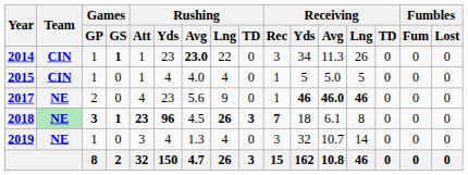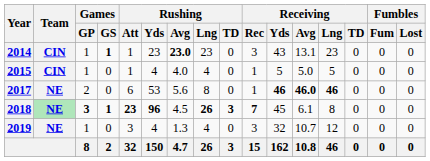2014 | Rushing / Lng: 22 -> 23
2014 | Receiving / Yds: 34 -> 43
2014 | Receiving / Avg: 11.3 -> 13.1
2014 | Receiving / Lng: 26 -> 23
2017 | Rushing / Att: 4 -> 6
2017 | Rushing / Yds: 23 -> 53
2017 | Rushing / Lng: 9 -> 8
2018 | Receiving / Yds: 18 -> 45
2019 | Receiving / Lng: 14 -> 12
